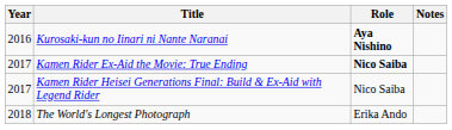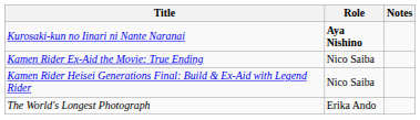- column: Year | 2016 | 2017 | 2017 | 2018
Kamen Rider Ex-Aid the Movie: True Ending | Role: bold -> normal
